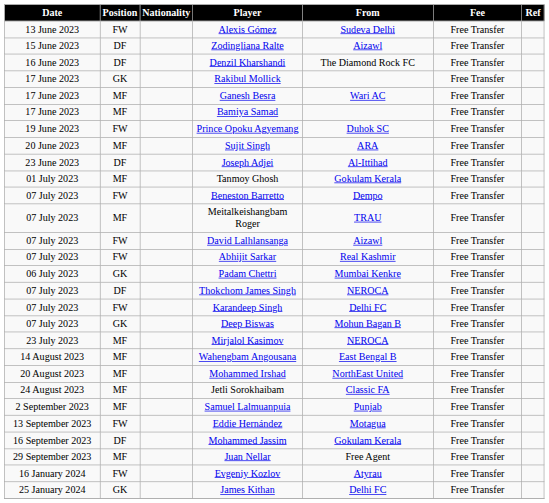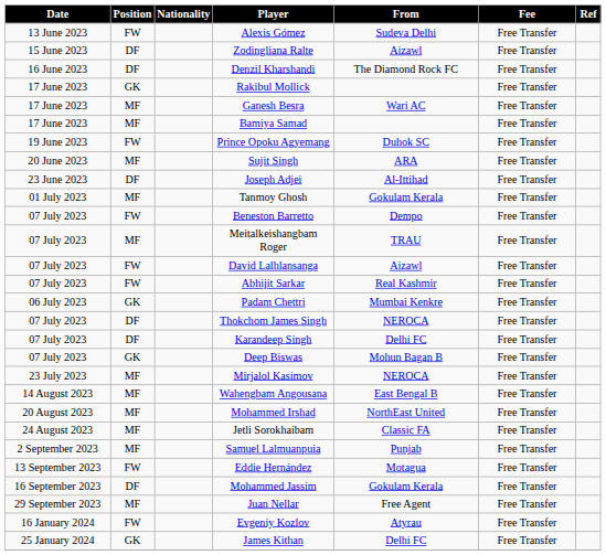Karandeep Singh | Position: FW -> DF
